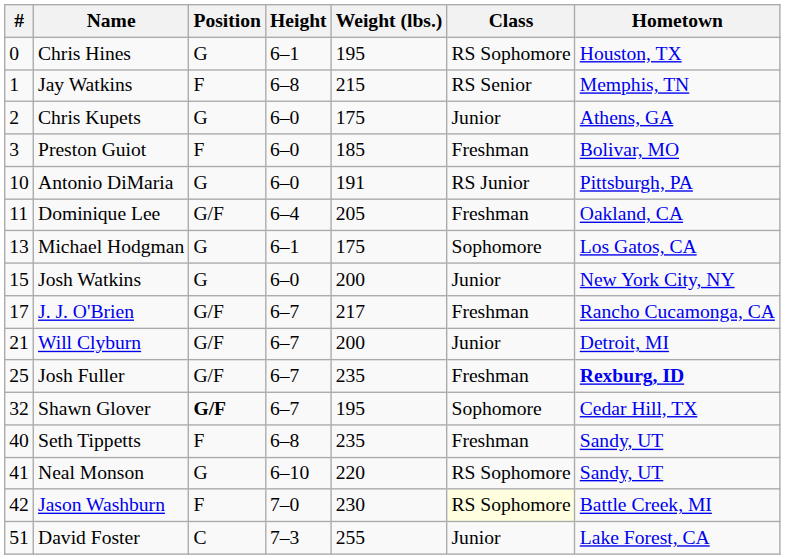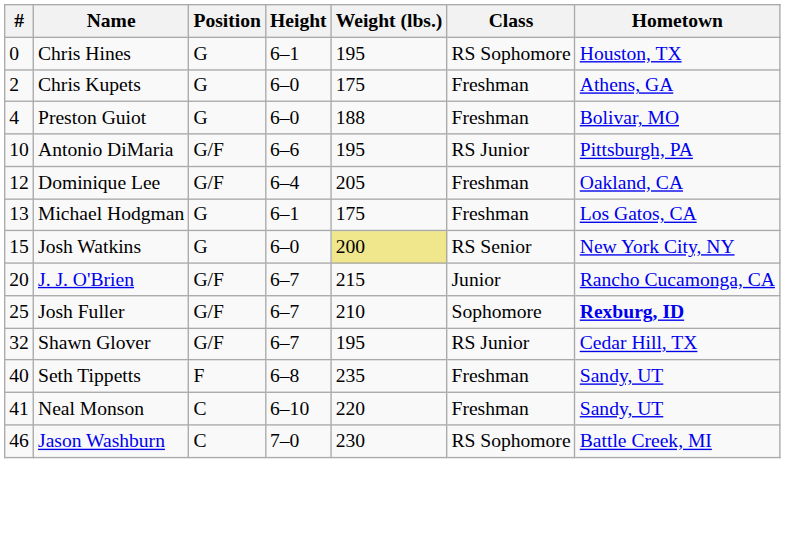- row: 1 | Jay Watkins | F | 6–8 | 215 | RS Senior | Memphis, TN
Chris Kupets | Class: Junior -> Freshman
Preston Guiot | #: 3 -> 4
Preston Guiot | Position: F -> G
Preston Guiot | Weight (lbs.): 185 -> 188
Antonio DiMaria | Position: G -> G/F
Antonio DiMaria | Height: 6–0 -> 6–6
Antonio DiMaria | Weight (lbs.): 191 -> 195
Dominique Lee | #: 11 -> 12
Michael Hodgman | Class: Sophomore -> Freshman
Josh Watkins | Weight (lbs.): no background -> khaki background
Josh Watkins | Class: Junior -> RS Senior
J. J. O'Brien | #: 17 -> 20
J. J. O'Brien | Weight (lbs.): 217 -> 215
J. J. O'Brien | Class: Freshman -> Junior
- row: 21 | Will Clyburn | G/F | 6–7 | 200 | Junior | Detroit, MI
Josh Fuller | Weight (lbs.): 235 -> 210
Josh Fuller | Class: Freshman -> Sophomore
Shawn Glover | Position: bold -> normal
Shawn Glover | Class: Sophomore -> RS Junior
Neal Monson | Position: G -> C
Neal Monson | Class: RS Sophomore -> Freshman
Jason Washburn | #: 42 -> 46
Jason Washburn | Position: F -> C
Jason Washburn | Class: lightyellow background -> no background
- row: 51 | David Foster | C | 7–3 | 255 | Junior | Lake Forest, CA
